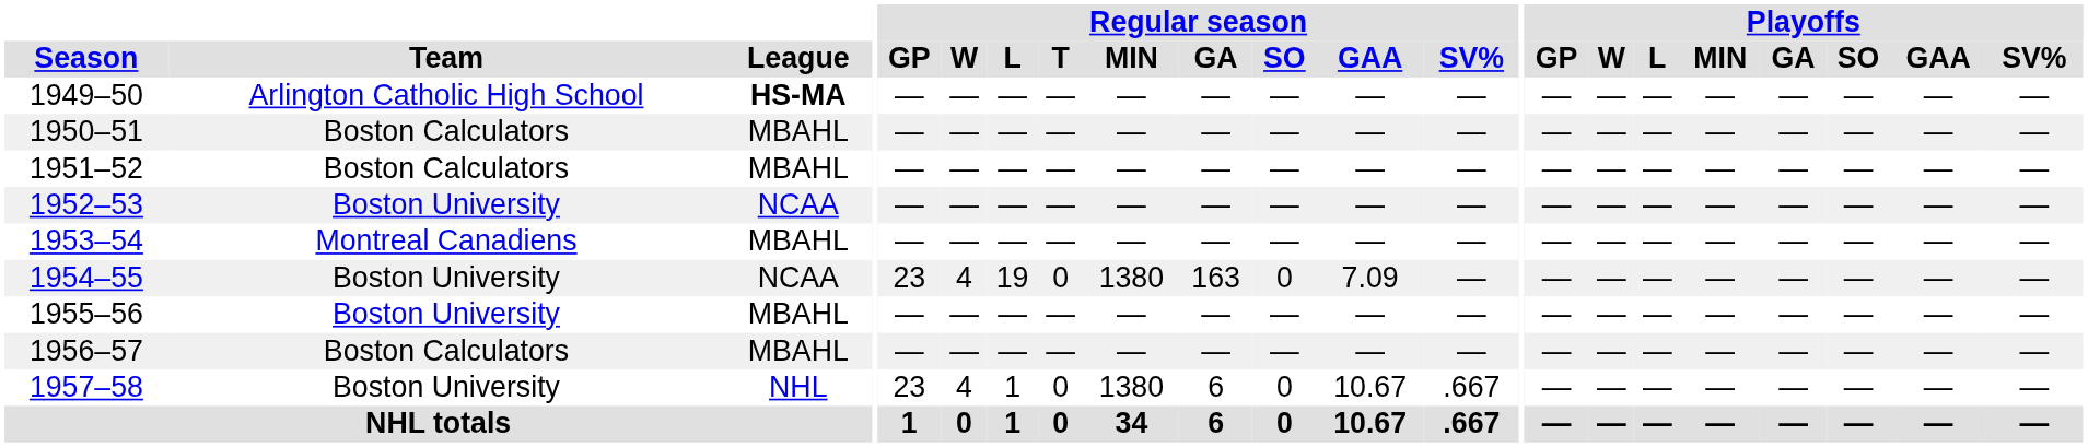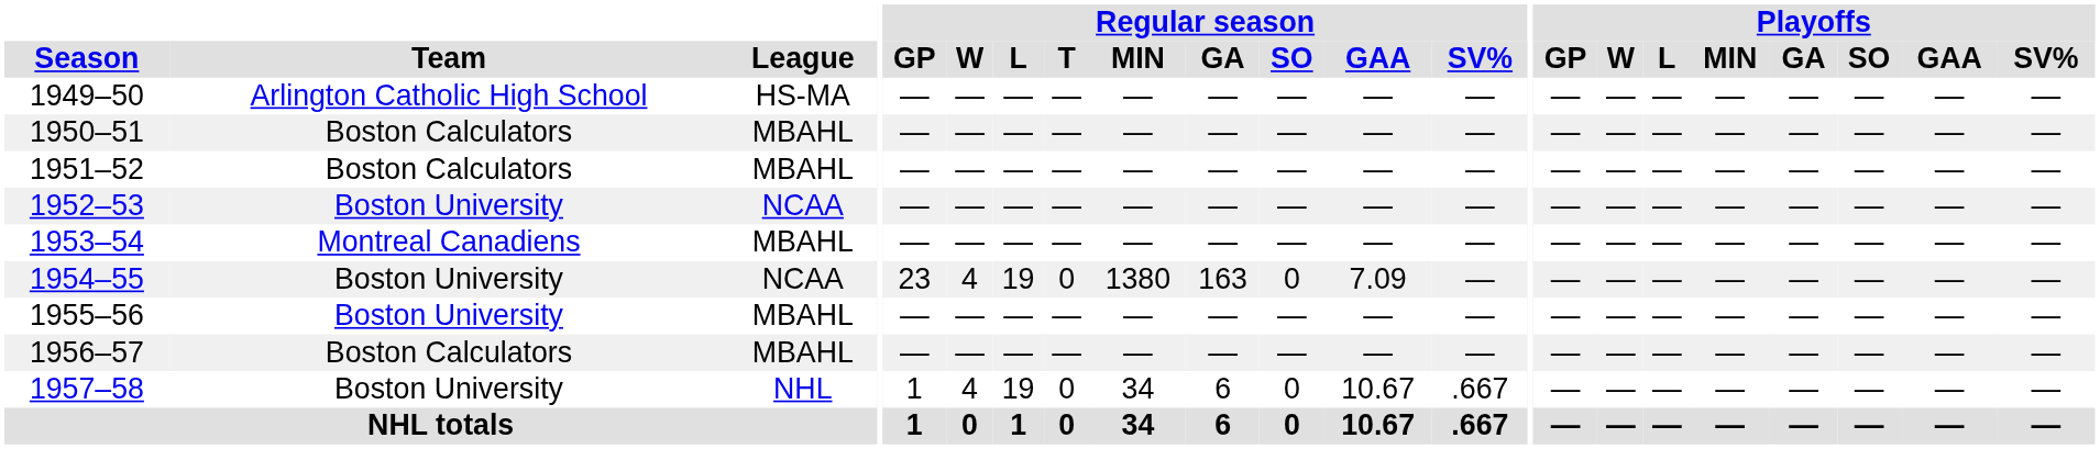1949–50 | League: bold -> normal
1957–58 | Regular season / GP: 23 -> 1
1957–58 | Regular season / L: 1 -> 19
1957–58 | Regular season / MIN: 1380 -> 34
